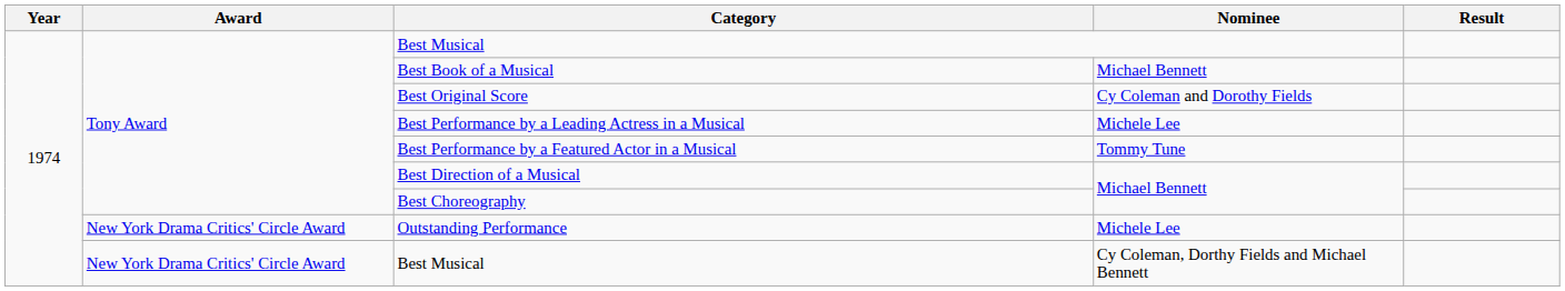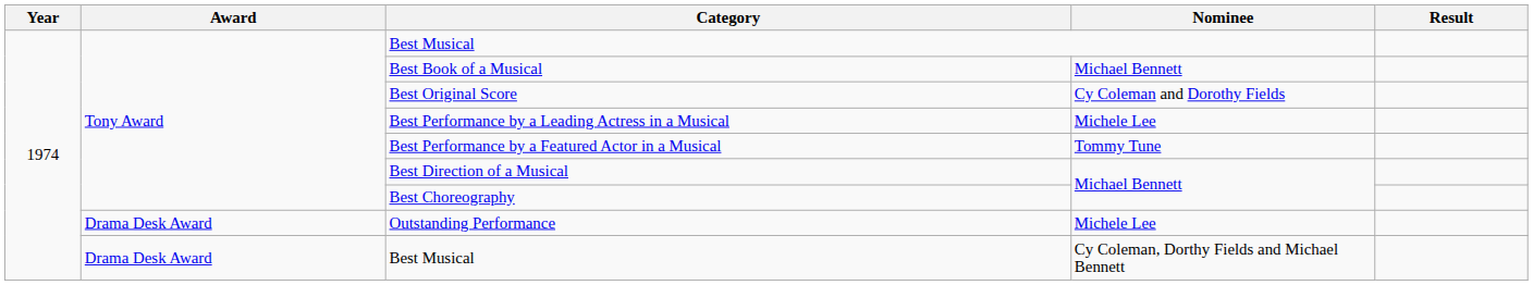Outstanding Performance | Award: New York Drama Critics' Circle Award -> Drama Desk Award
Best Musical / Cy Coleman, Dorthy Fields and Michael Bennett | Award: New York Drama Critics' Circle Award -> Drama Desk Award
